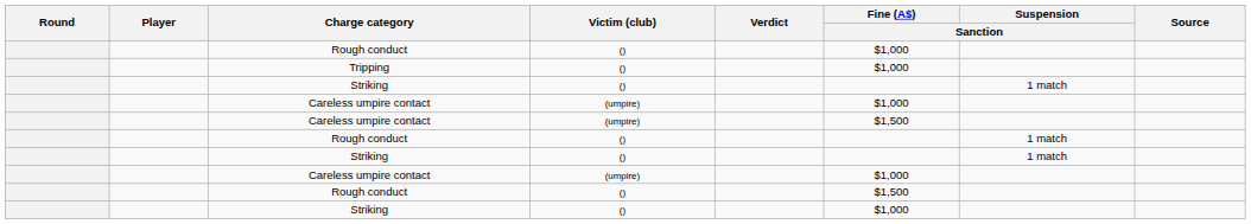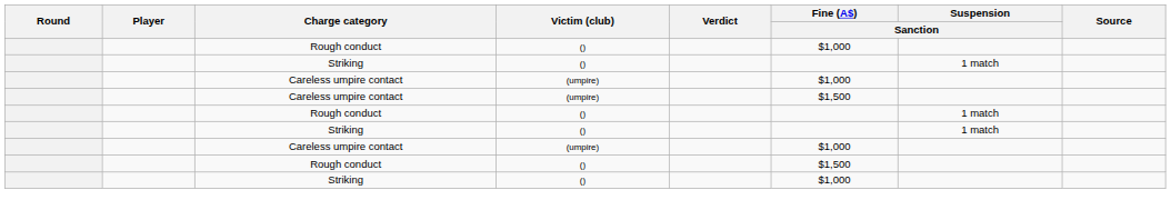- row: Tripping | () | $1,000
